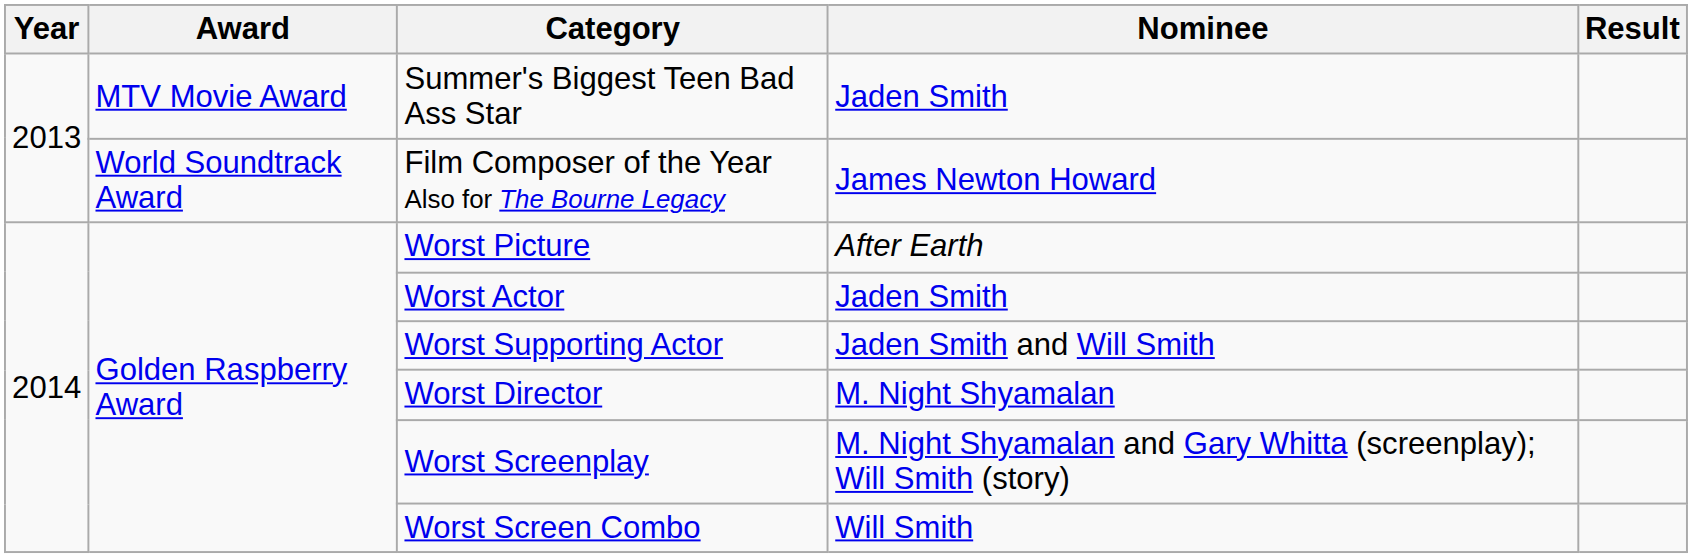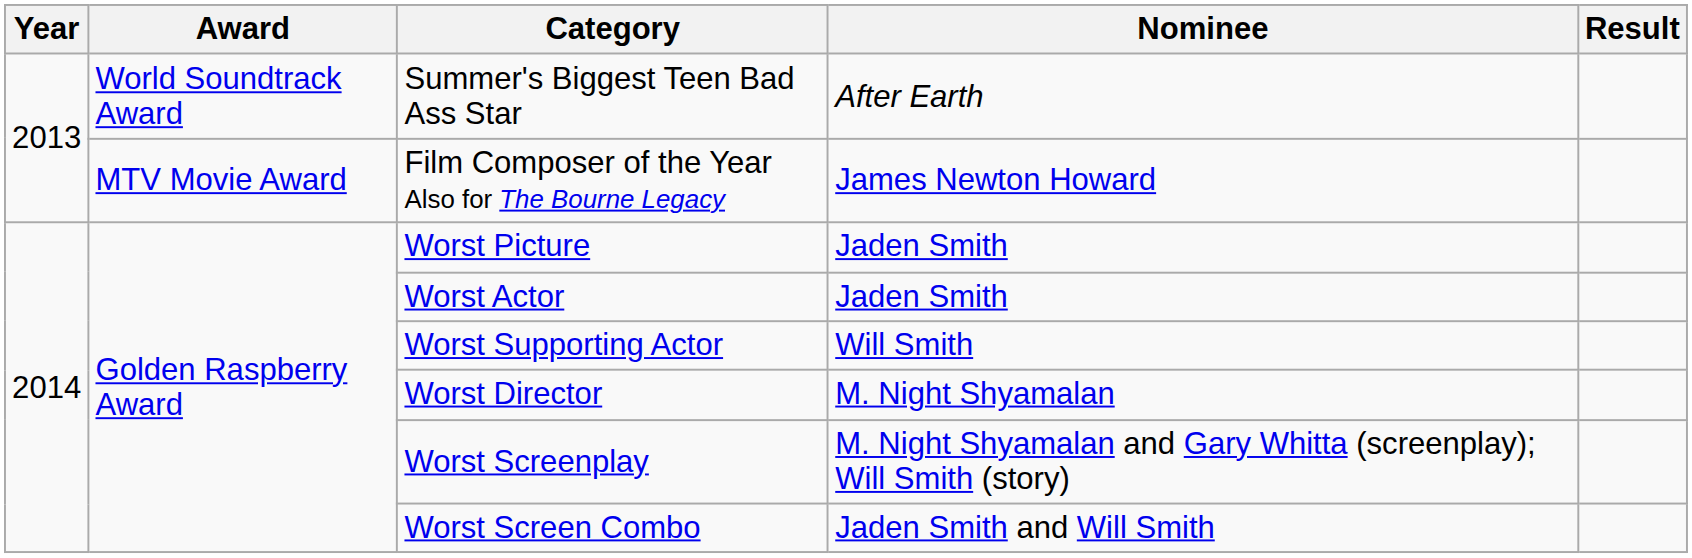Summer's Biggest Teen Bad Ass Star | Award: MTV Movie Award -> World Soundtrack Award
Summer's Biggest Teen Bad Ass Star | Nominee: Jaden Smith -> After Earth
Film Composer of the Year Also for The Bourne Legacy | Award: World Soundtrack Award -> MTV Movie Award
Worst Picture | Nominee: After Earth -> Jaden Smith
Worst Supporting Actor | Nominee: Jaden Smith and Will Smith -> Will Smith
Worst Screen Combo | Nominee: Will Smith -> Jaden Smith and Will Smith
